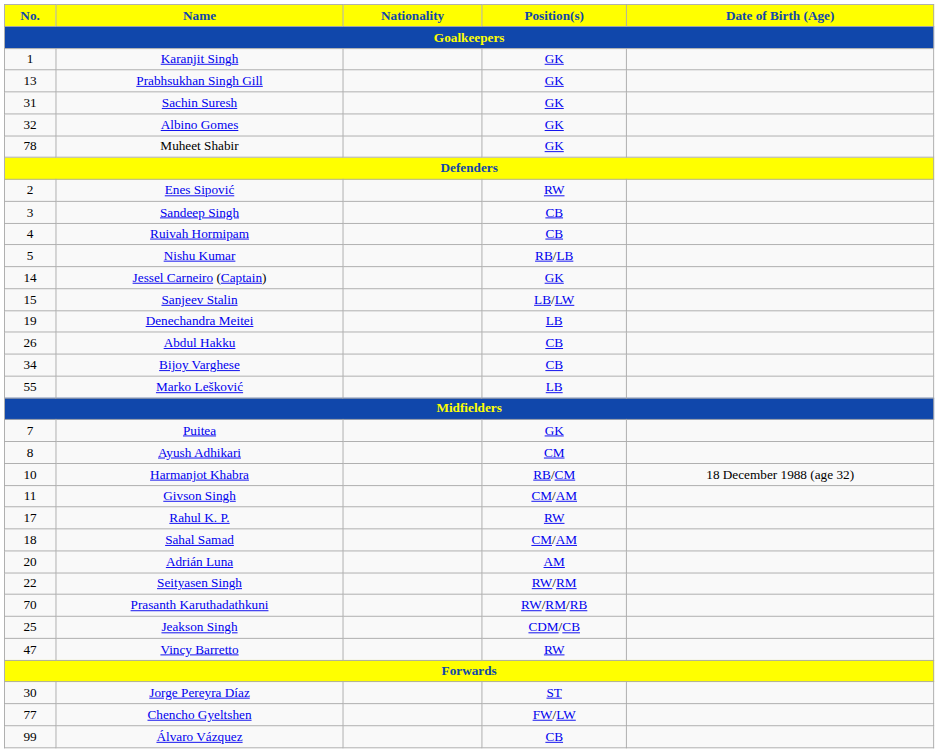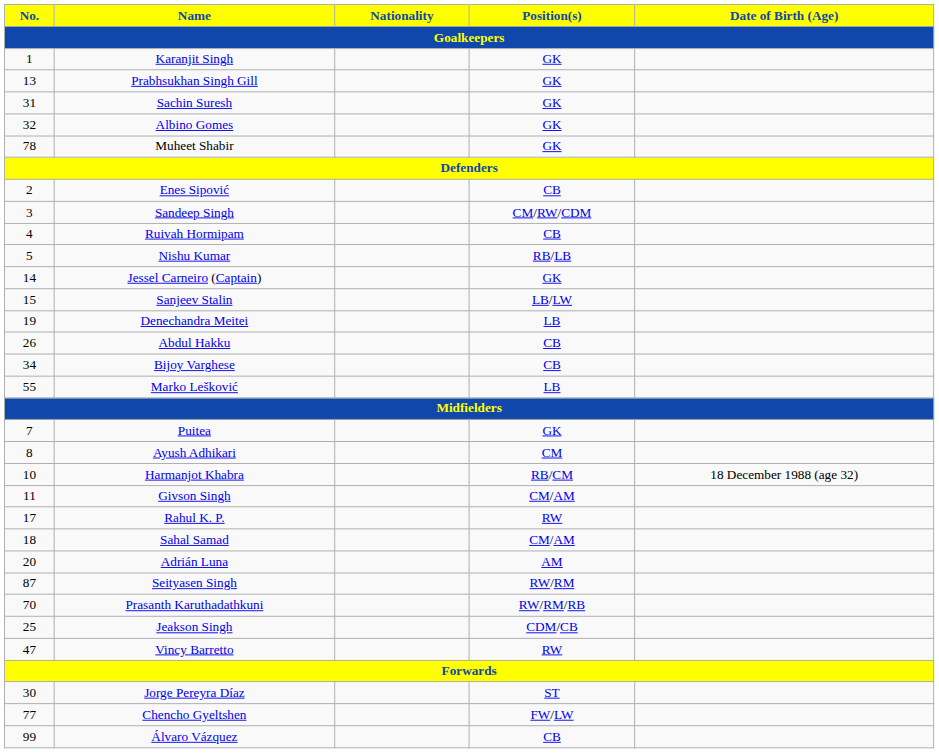Enes Sipović | Position(s): RW -> CB
Sandeep Singh | Position(s): CB -> CM/RW/CDM
Seityasen Singh | No.: 22 -> 87
